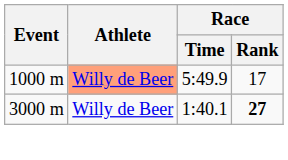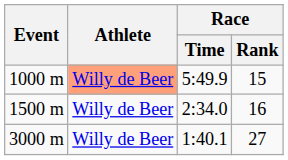1000 m | Race / Rank: 17 -> 15
+ row: 1500 m | Willy de Beer | 2:34.0 | 16
3000 m | Race / Rank: bold -> normal
